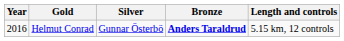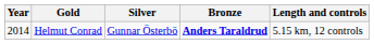Helmut Conrad | Year: 2016 -> 2014
